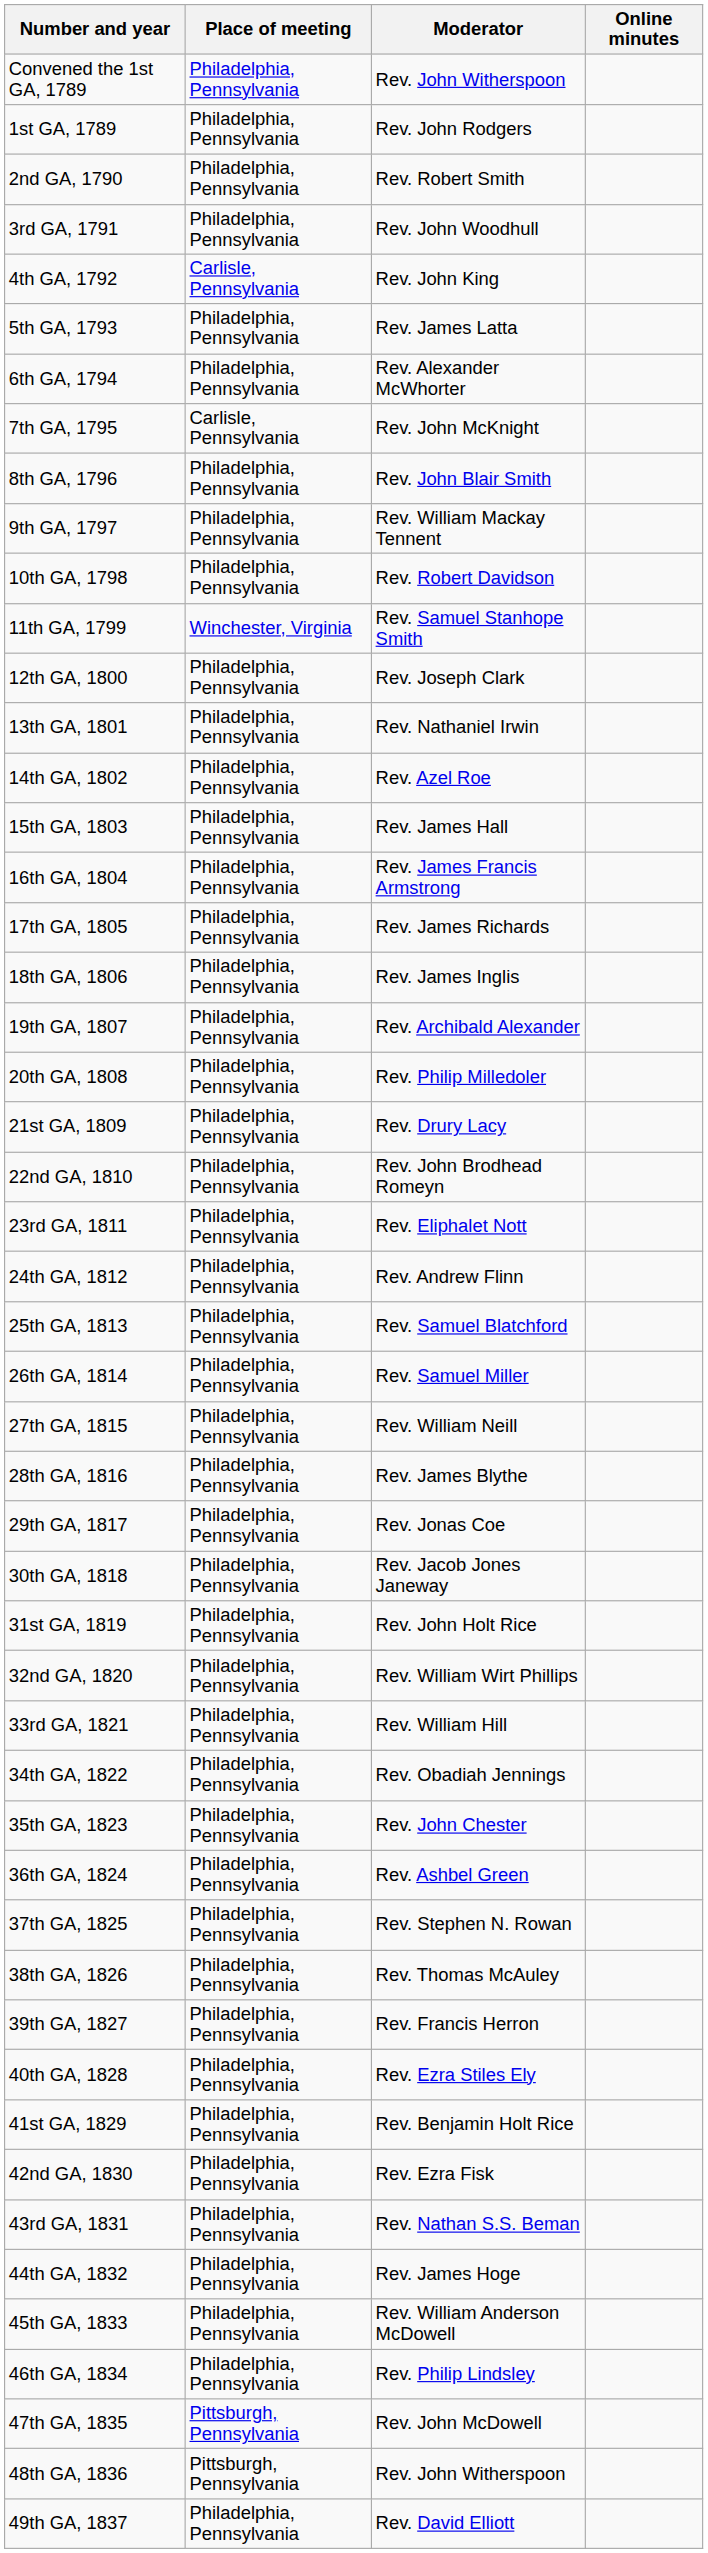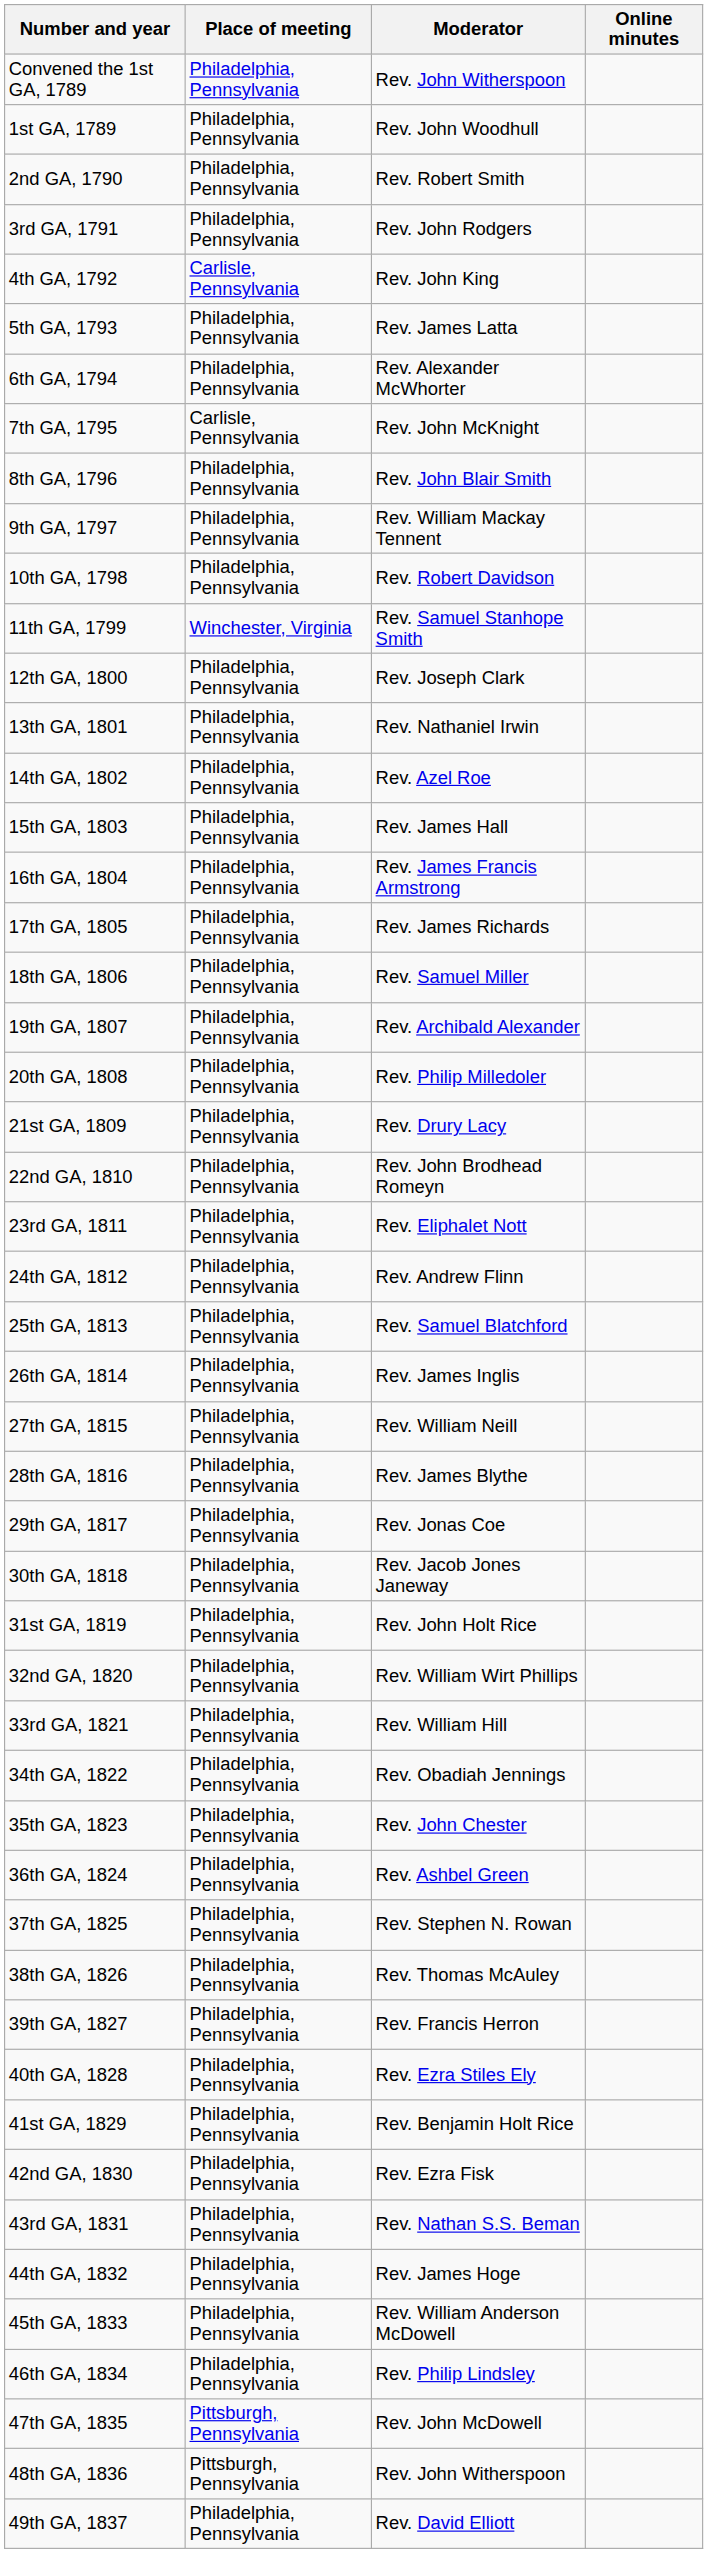1st GA, 1789 | Moderator: Rev. John Rodgers -> Rev. John Woodhull
3rd GA, 1791 | Moderator: Rev. John Woodhull -> Rev. John Rodgers
18th GA, 1806 | Moderator: Rev. James Inglis -> Rev. Samuel Miller
26th GA, 1814 | Moderator: Rev. Samuel Miller -> Rev. James Inglis
